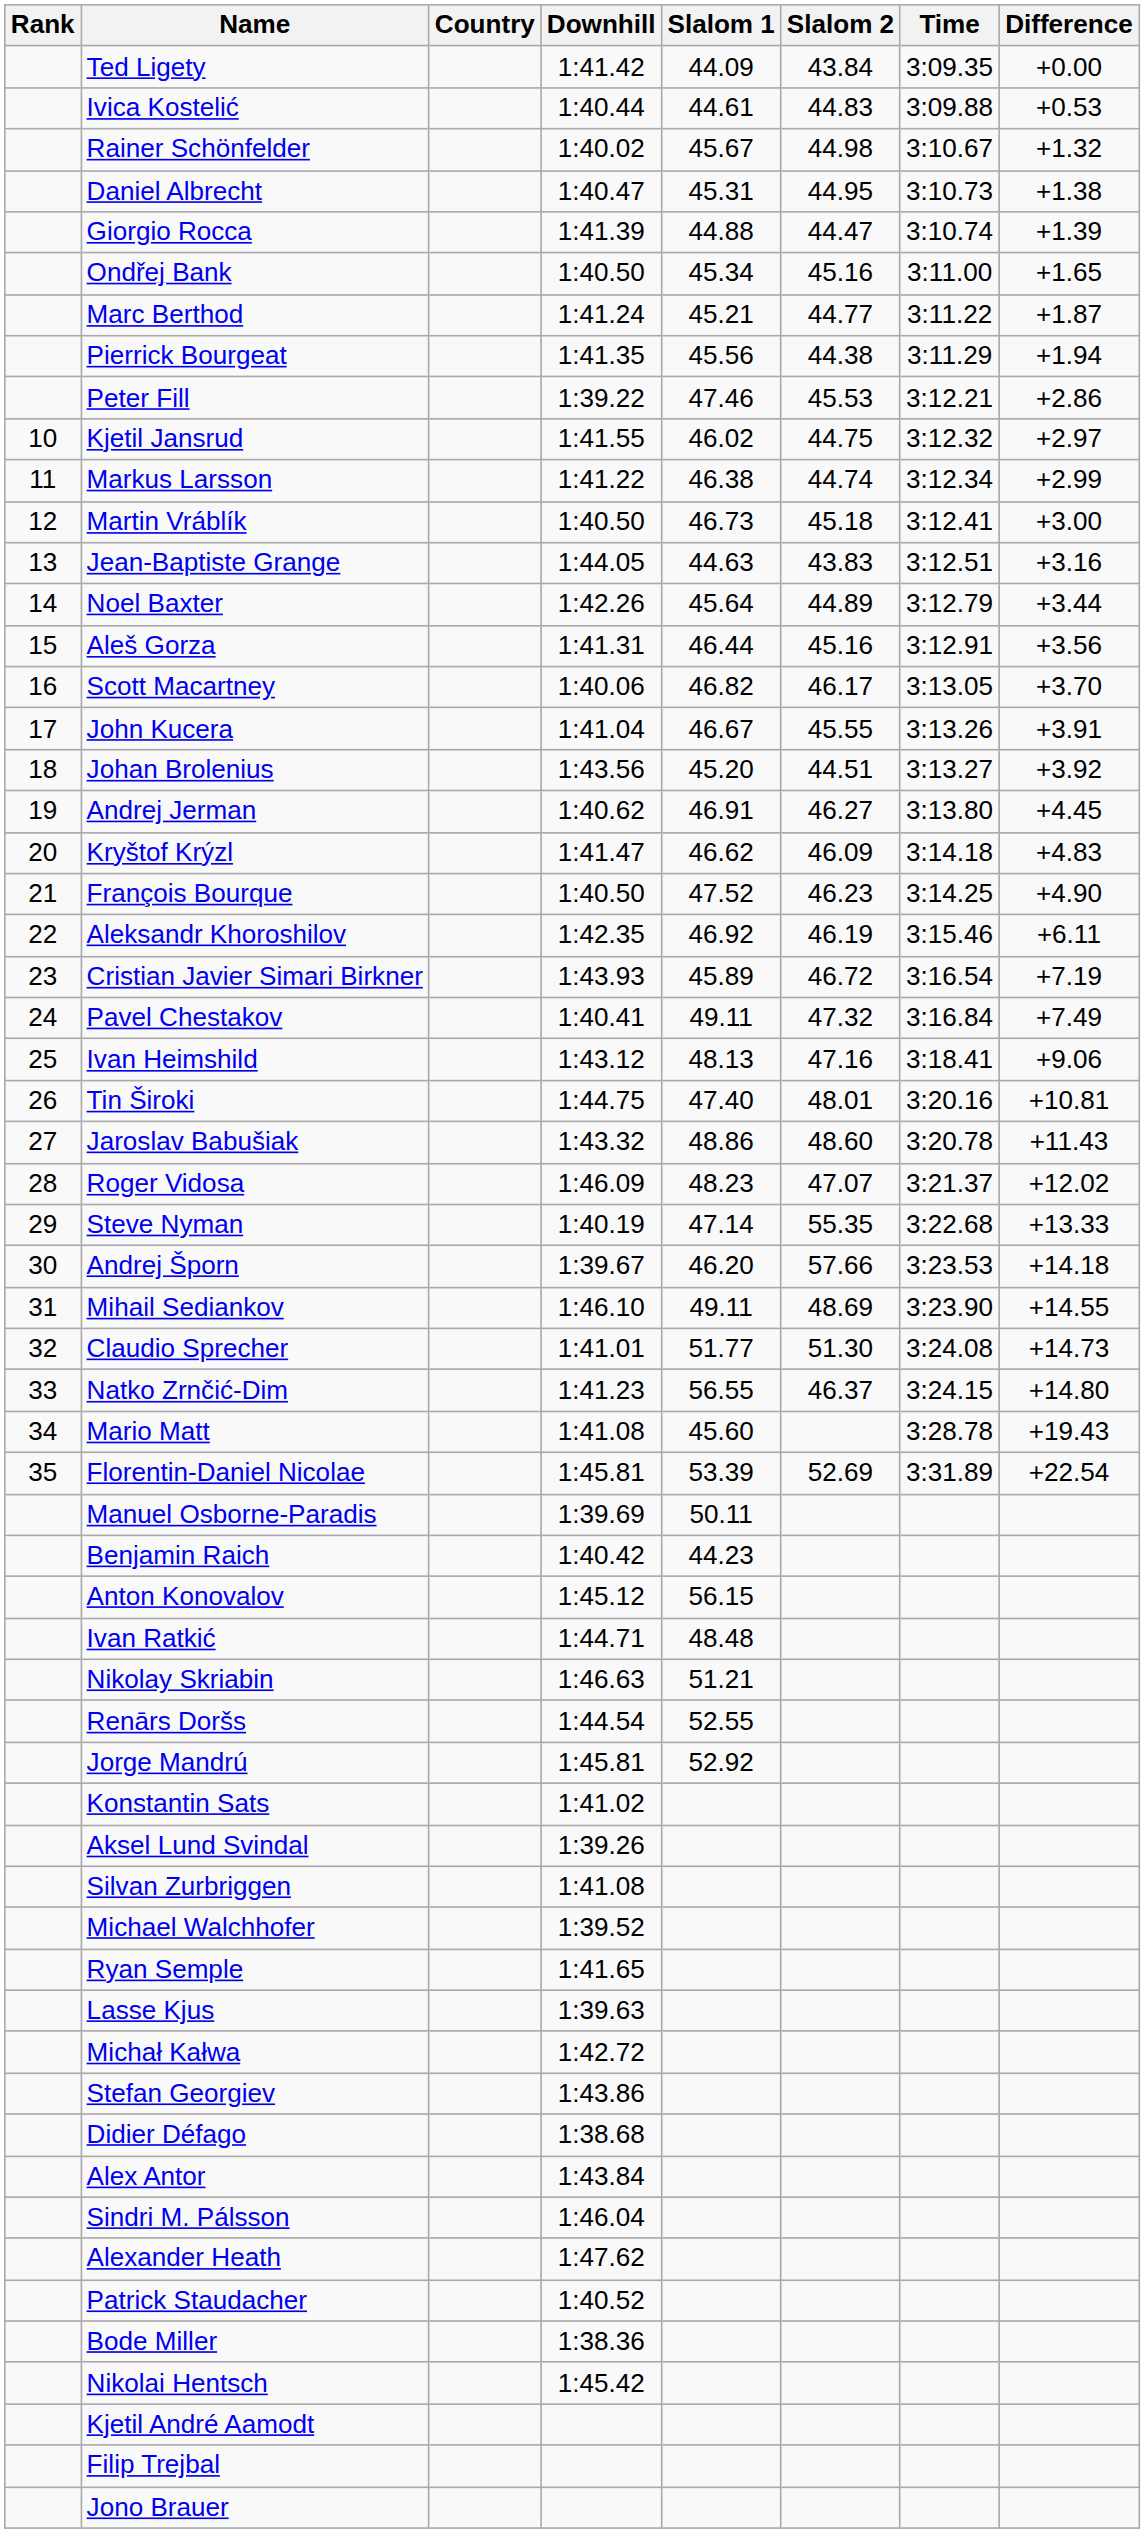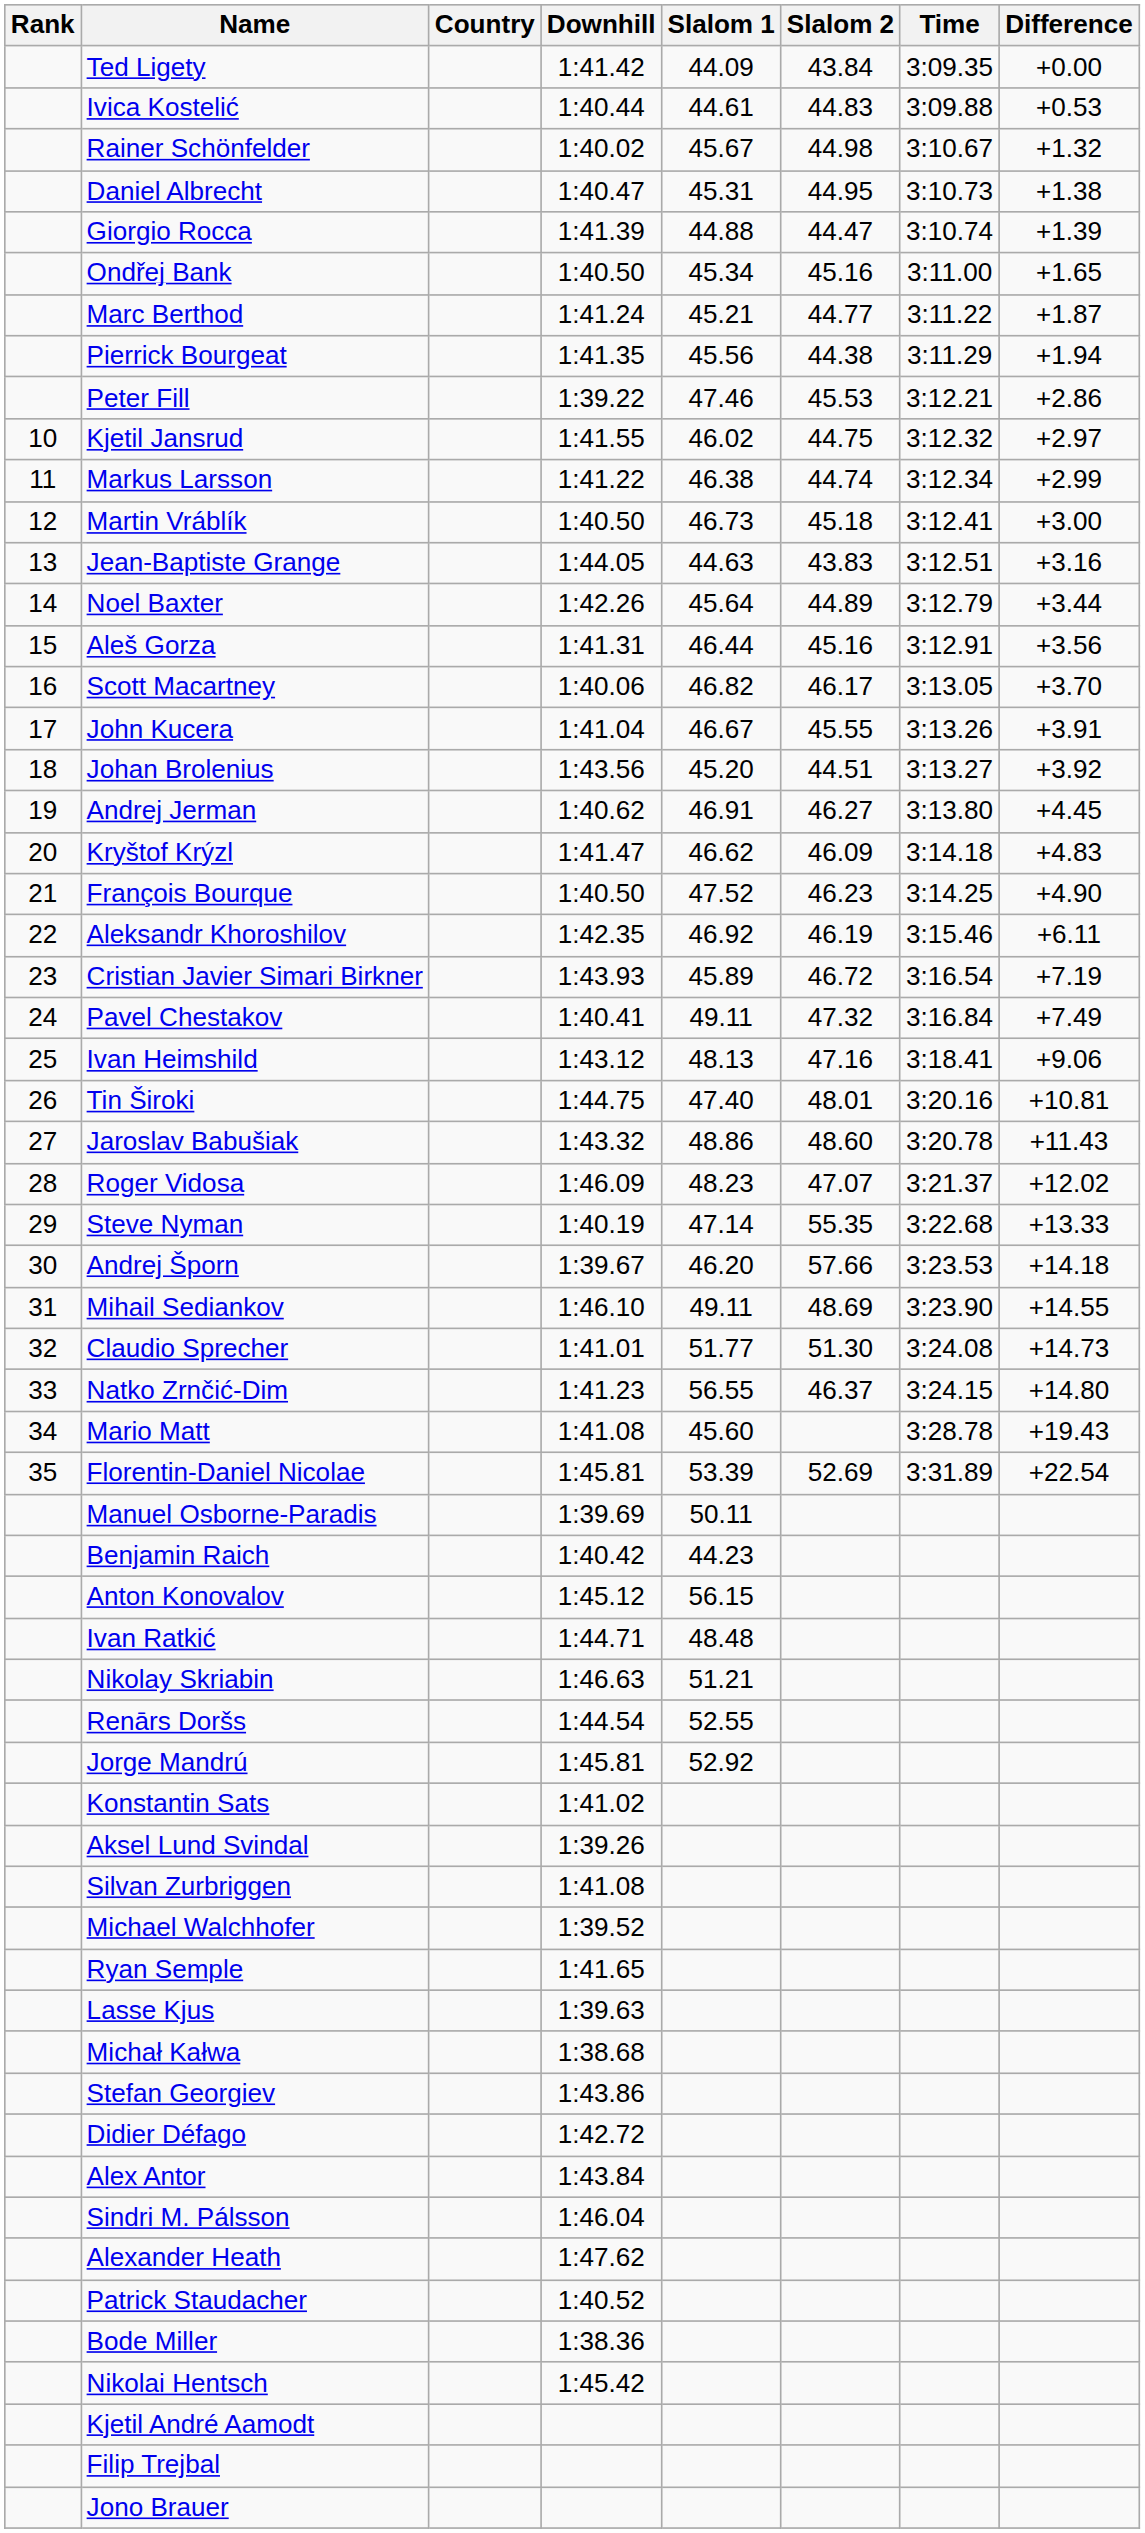Michał Kałwa | Downhill: 1:42.72 -> 1:38.68
Didier Défago | Downhill: 1:38.68 -> 1:42.72
